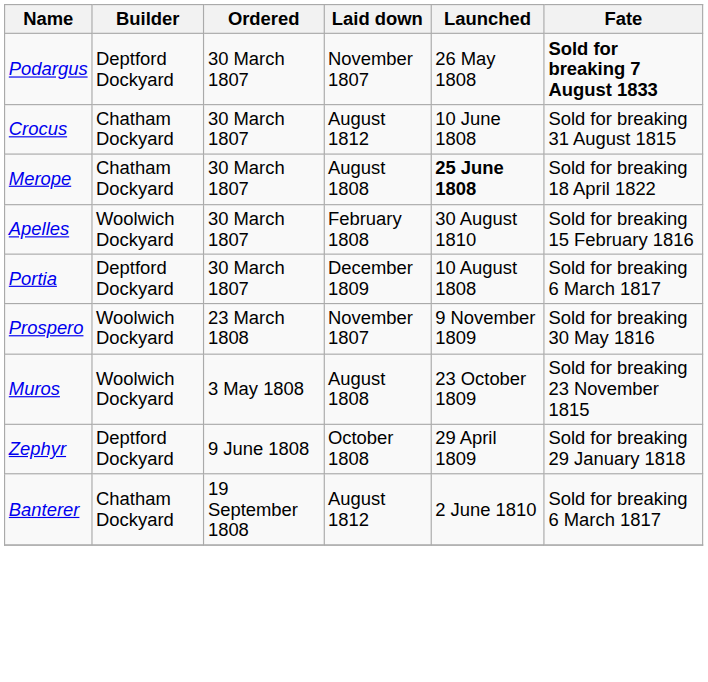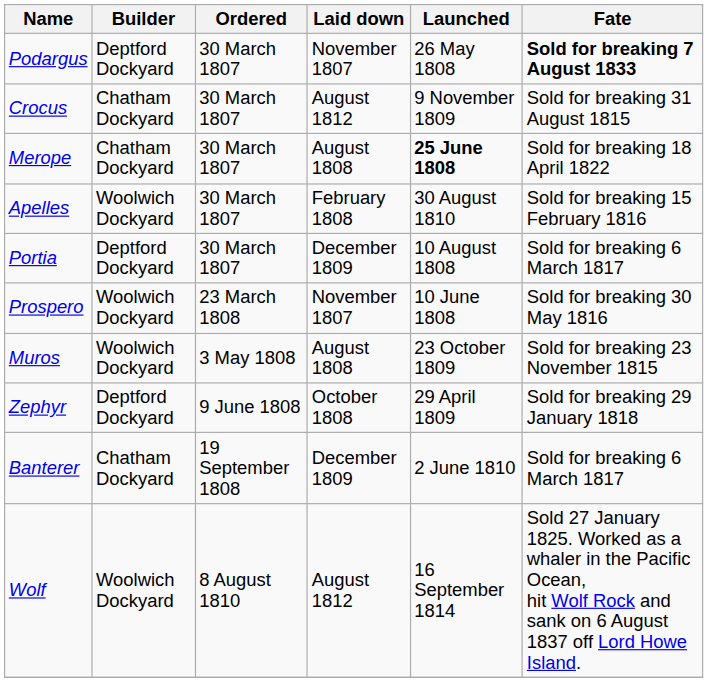Crocus | Launched: 10 June 1808 -> 9 November 1809
Prospero | Launched: 9 November 1809 -> 10 June 1808
Banterer | Laid down: August 1812 -> December 1809
+ row: Wolf | Woolwich Dockyard | 8 August 1810 | August 1812 | 16 September 1814 | Sold 27 January 1825. Worked as a whaler in the Pacific Ocean, hit Wolf Rock and sank on 6 August 1837 off Lord Howe Island.
